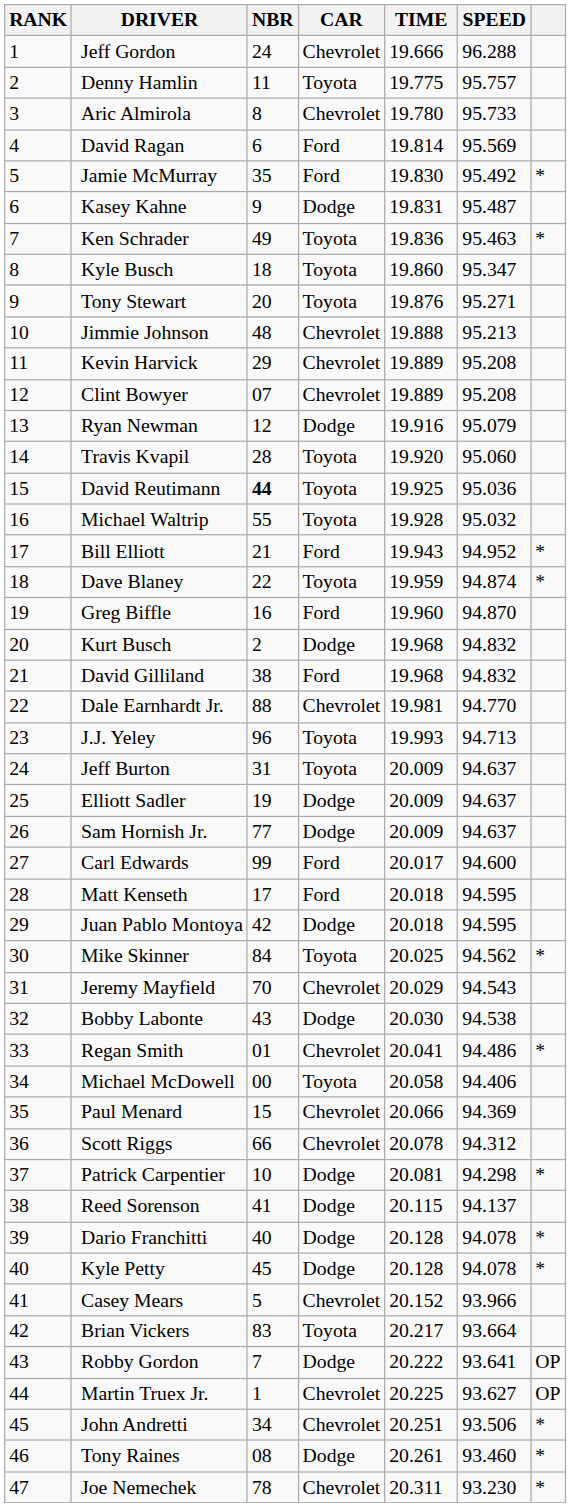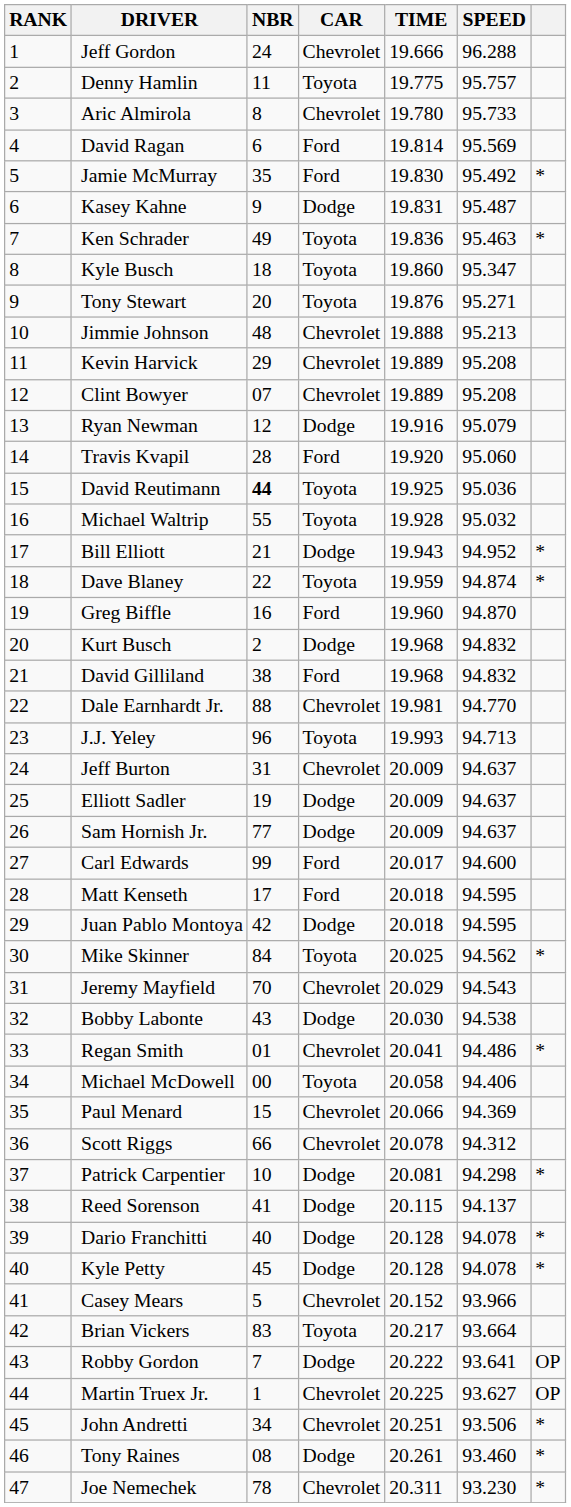Travis Kvapil | CAR: Toyota -> Ford
Bill Elliott | CAR: Ford -> Dodge
Jeff Burton | CAR: Toyota -> Chevrolet
